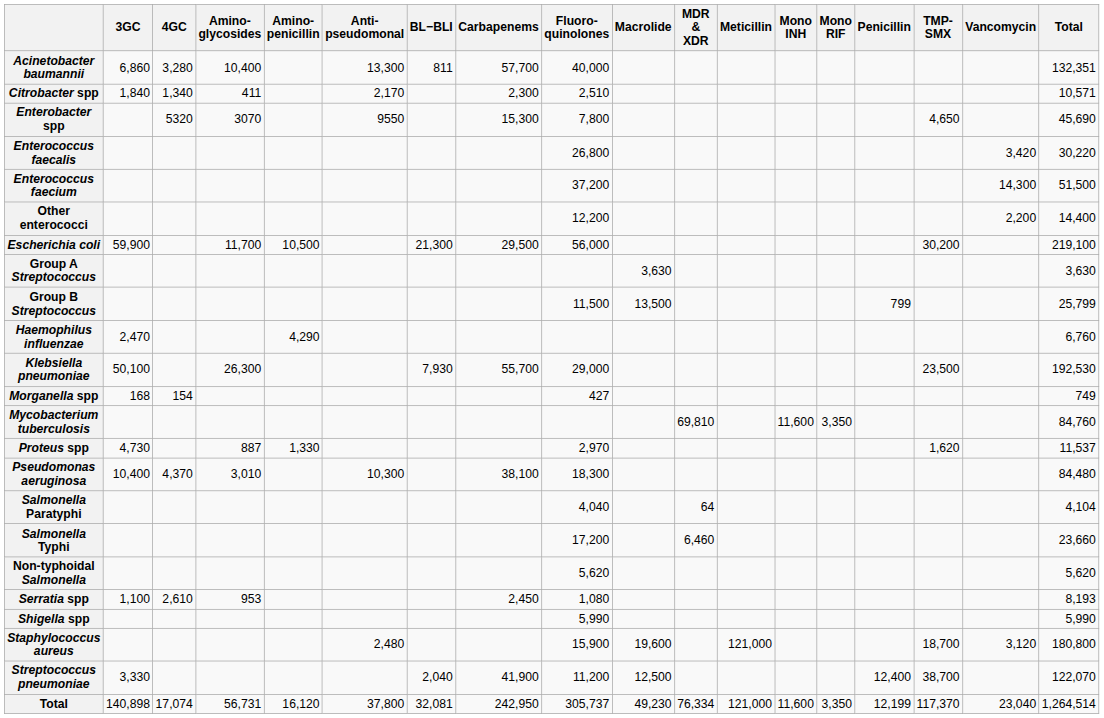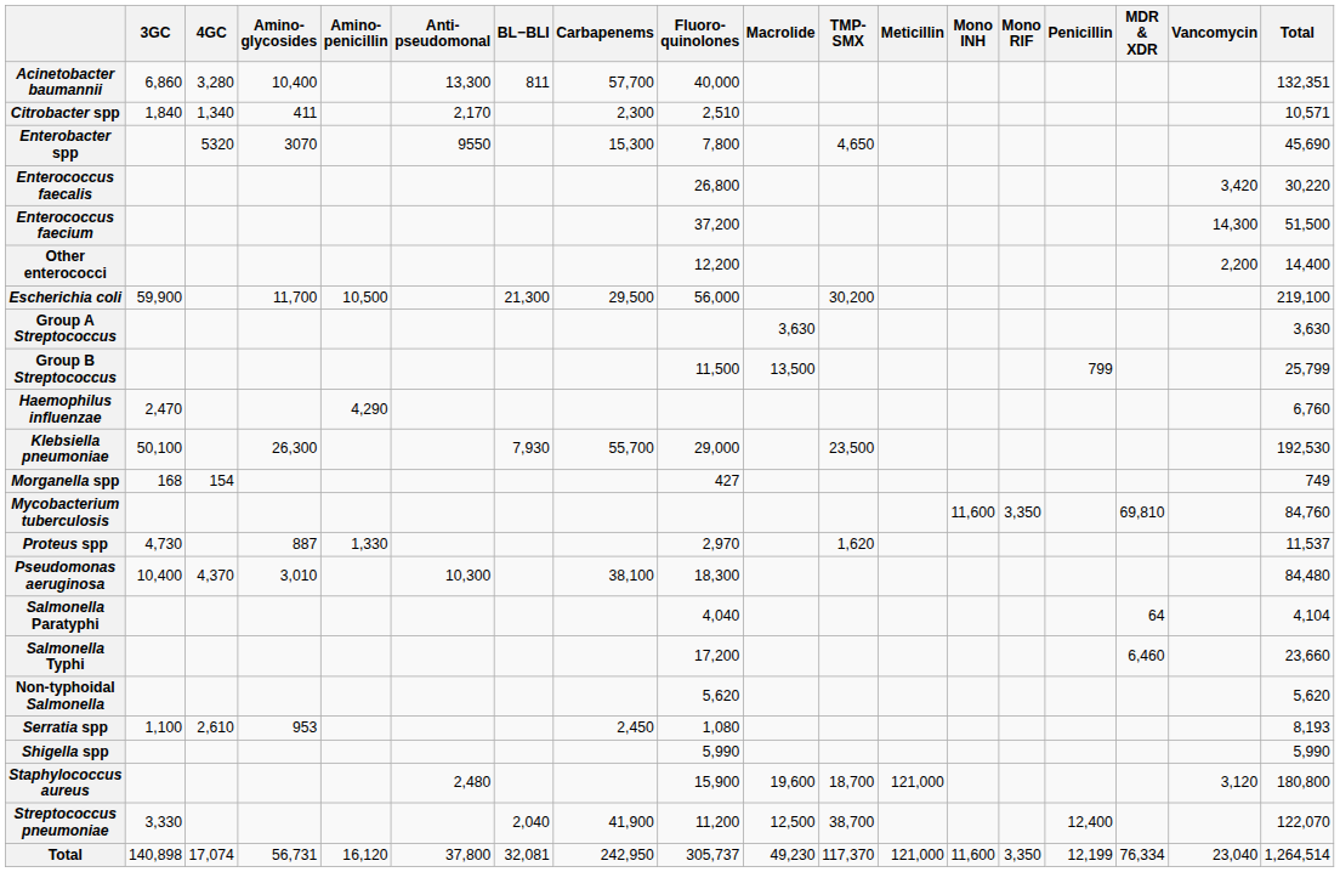columns swapped: MDR & XDR <-> TMP-SMX
